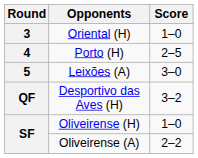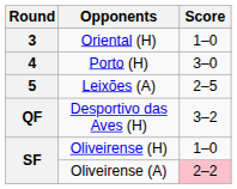Porto (H) | Score: 2–5 -> 3–0
Leixões (A) | Score: 3–0 -> 2–5
Oliveirense (A) | Score: no background -> pink background
